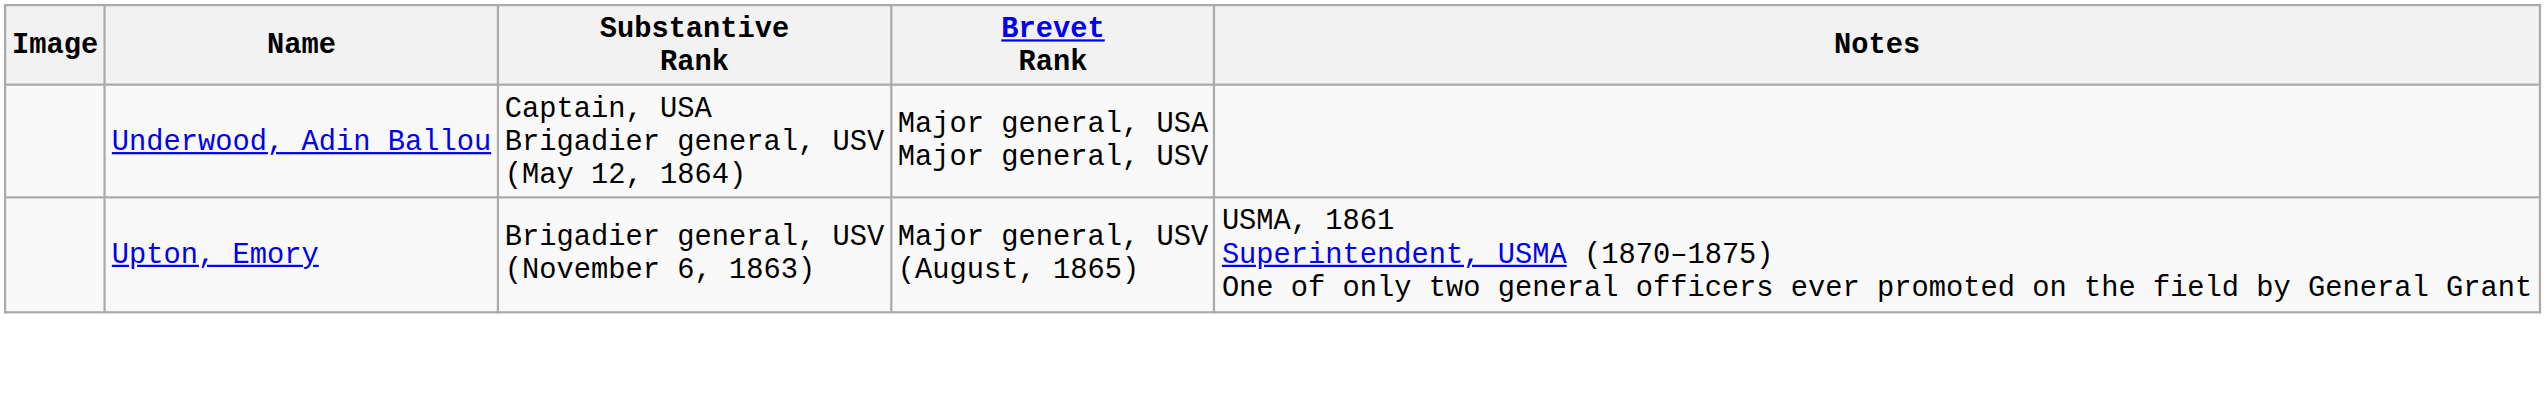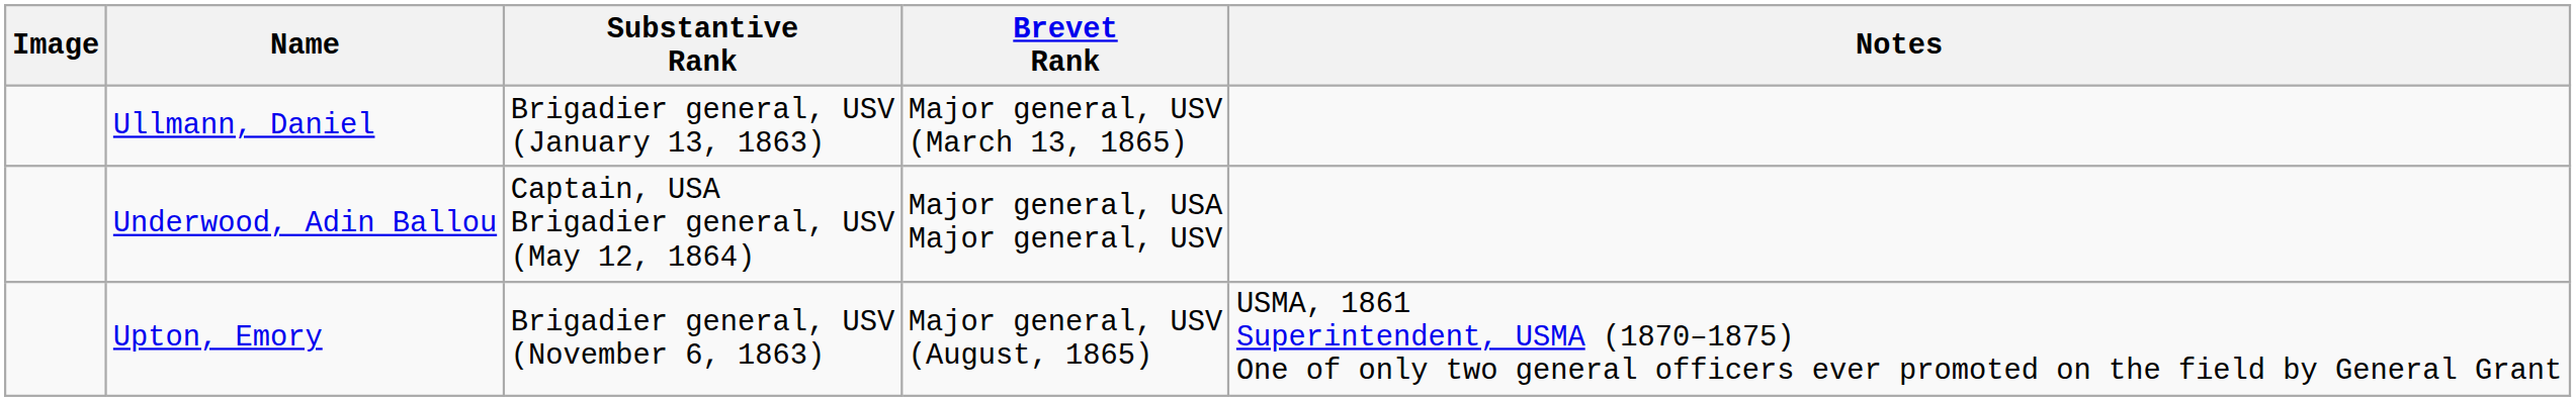+ row: Ullmann, Daniel | Brigadier general, USV (January 13, 1863) | Major general, USV (March 13, 1865)
